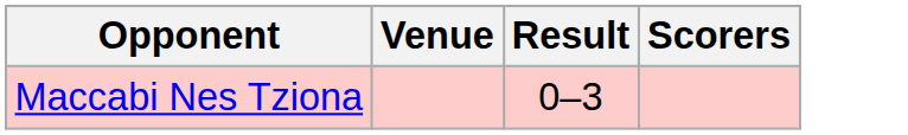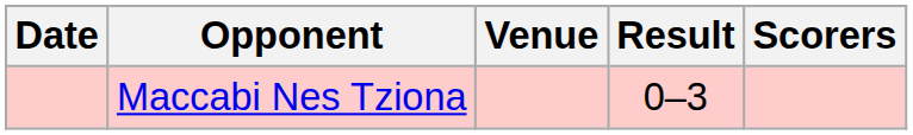+ column: Date
